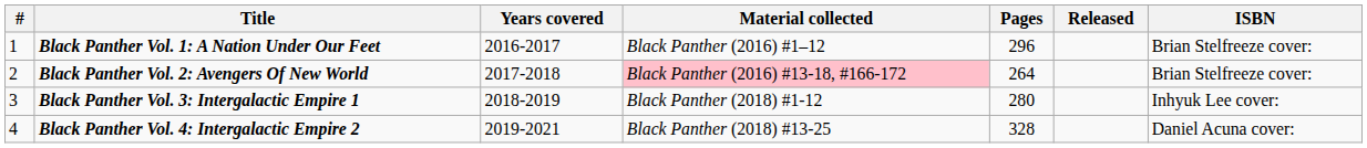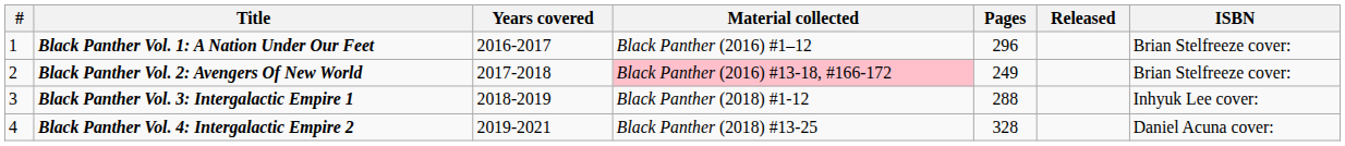Black Panther Vol. 2: Avengers Of New World | Pages: 264 -> 249
Black Panther Vol. 3: Intergalactic Empire 1 | Pages: 280 -> 288
